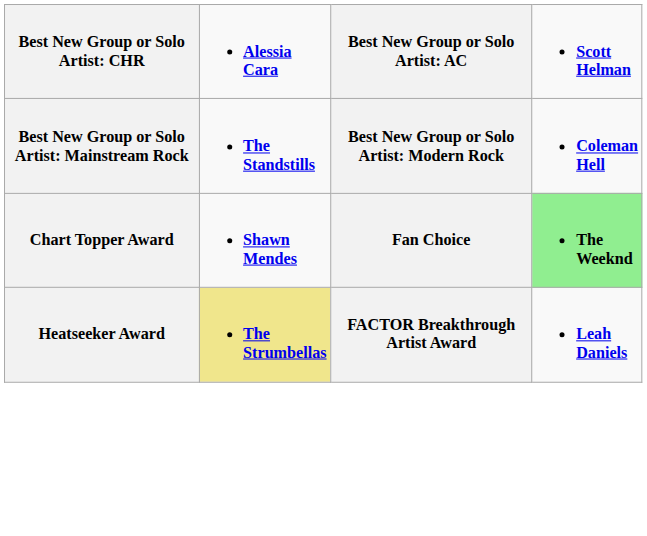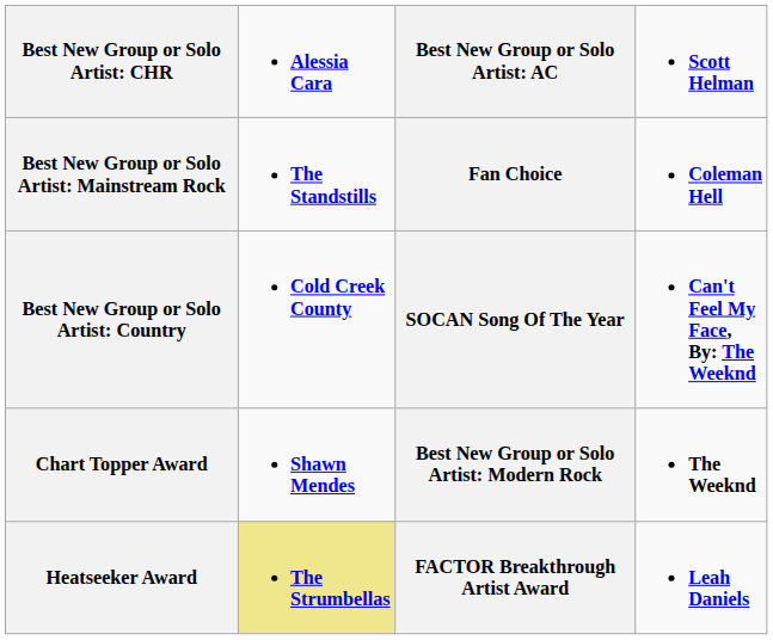Best New Group or Solo Artist: Mainstream Rock | column 3: Best New Group or Solo Artist: Modern Rock -> Fan Choice
+ row: Best New Group or Solo Artist: Country | Cold Creek County | SOCAN Song Of The Year | Can't Feel My Face, By: The Weeknd
Chart Topper Award | column 3: Fan Choice -> Best New Group or Solo Artist: Modern Rock
Chart Topper Award | column 4: lightgreen background -> no background
